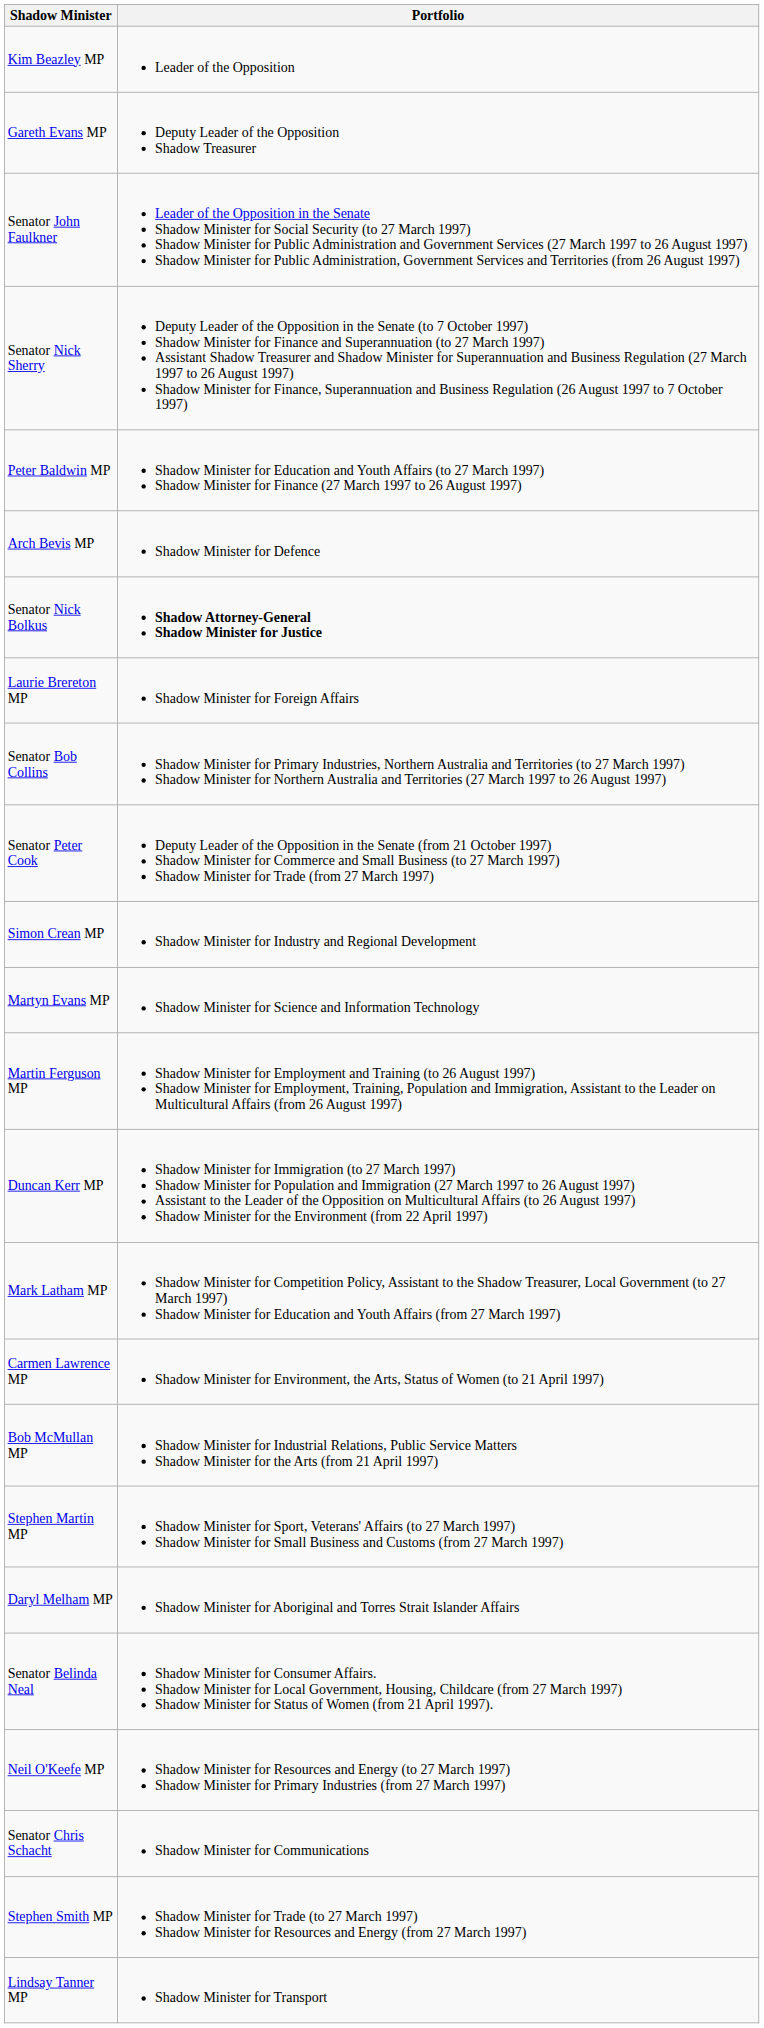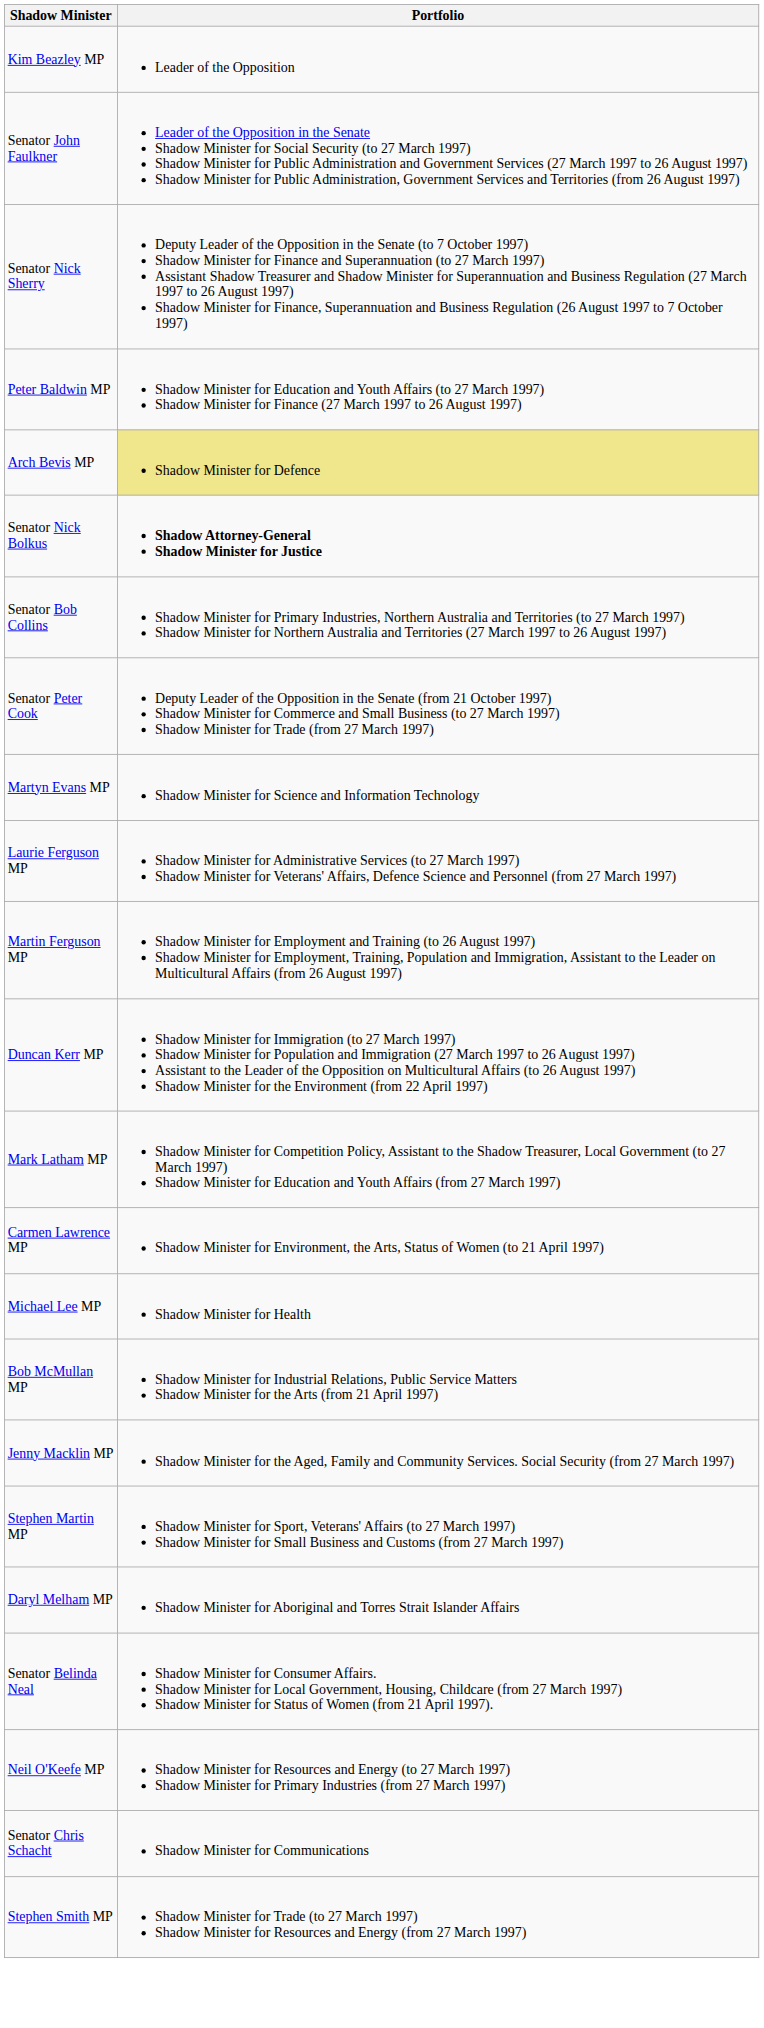- row: Gareth Evans MP | Deputy Leader of the Opposition Shadow Treasurer
Arch Bevis MP | Portfolio: no background -> khaki background
- row: Laurie Brereton MP | Shadow Minister for Foreign Affairs
- row: Simon Crean MP | Shadow Minister for Industry and Regional Development
+ row: Laurie Ferguson MP | Shadow Minister for Administrative Services (to 27 March 1997) Shadow Minister for Veterans' Affairs, Defence Science and Personnel (from 27 March 1997)
+ row: Michael Lee MP | Shadow Minister for Health
+ row: Jenny Macklin MP | Shadow Minister for the Aged, Family and Community Services. Social Security (from 27 March 1997)
- row: Lindsay Tanner MP | Shadow Minister for Transport
